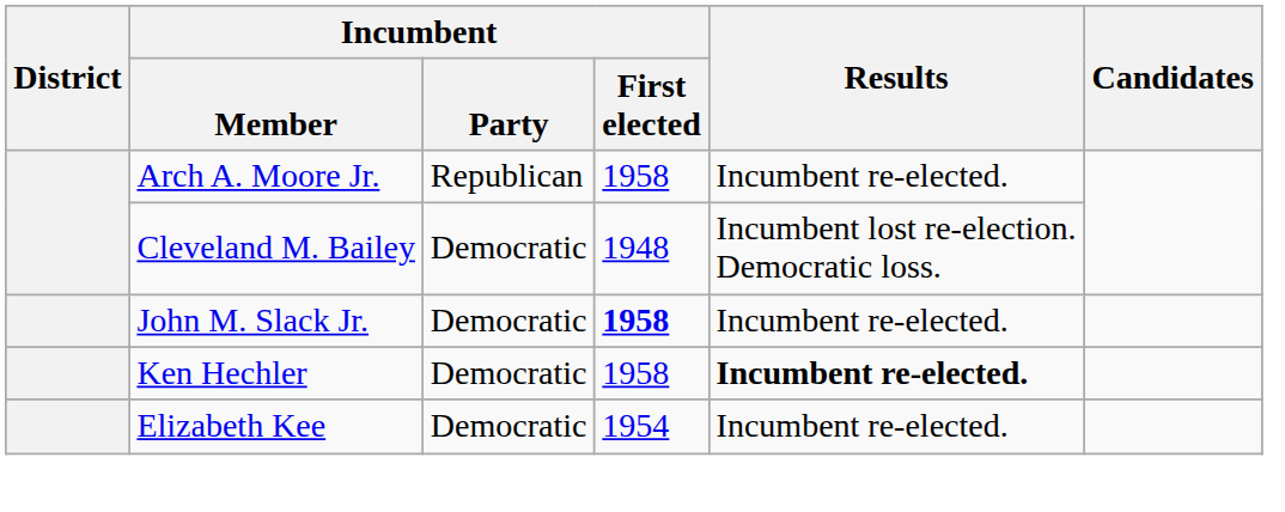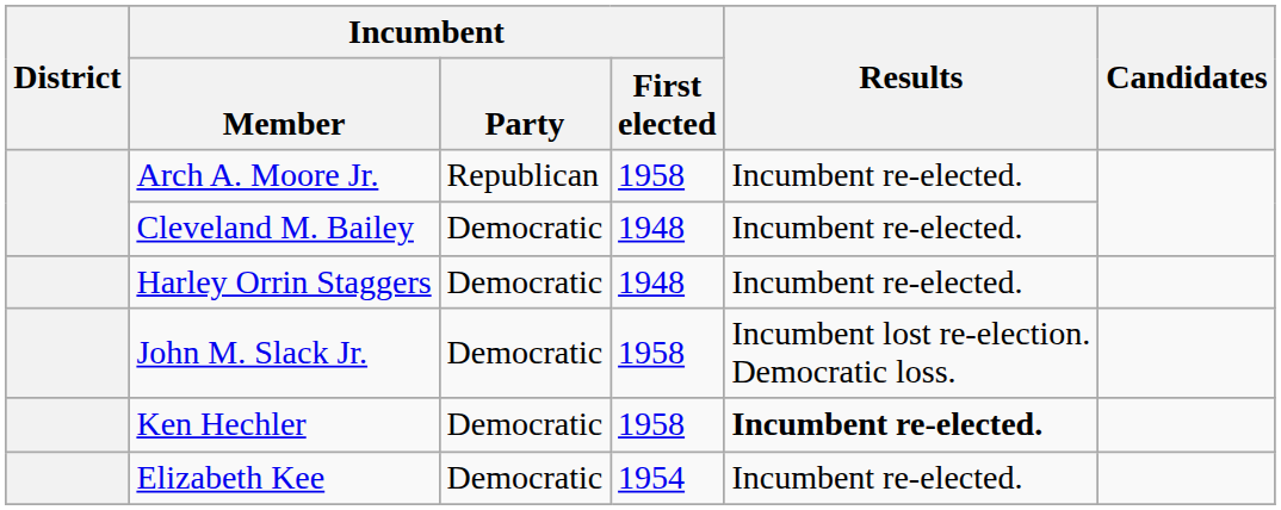Cleveland M. Bailey | Results: Incumbent lost re-election. Democratic loss. -> Incumbent re-elected.
+ row: Harley Orrin Staggers | Democratic | 1948 | Incumbent re-elected.
John M. Slack Jr. | Incumbent / First elected: bold -> normal
John M. Slack Jr. | Results: Incumbent re-elected. -> Incumbent lost re-election. Democratic loss.
